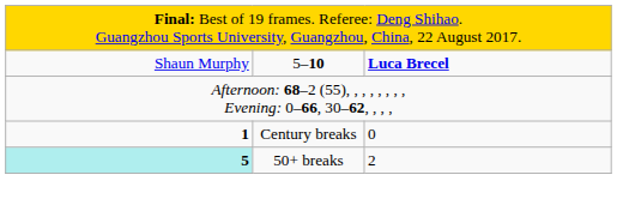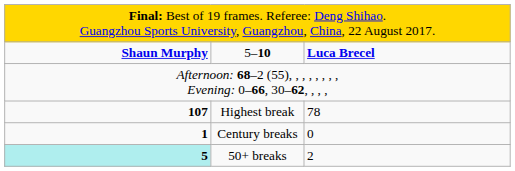5–10 | column 1: normal -> bold
+ row: 107 | Highest break | 78
